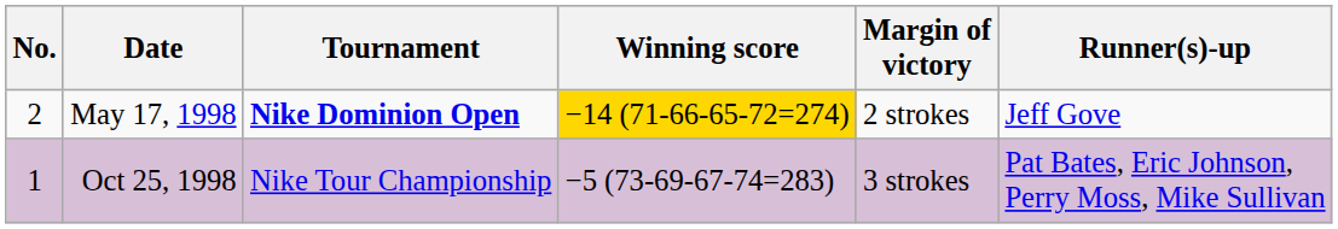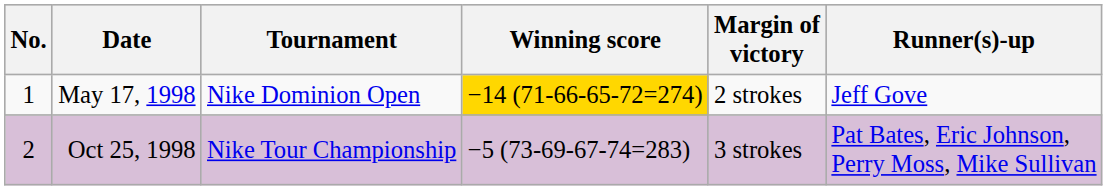May 17, 1998 | No.: 2 -> 1
May 17, 1998 | Tournament: bold -> normal
Oct 25, 1998 | No.: 1 -> 2
